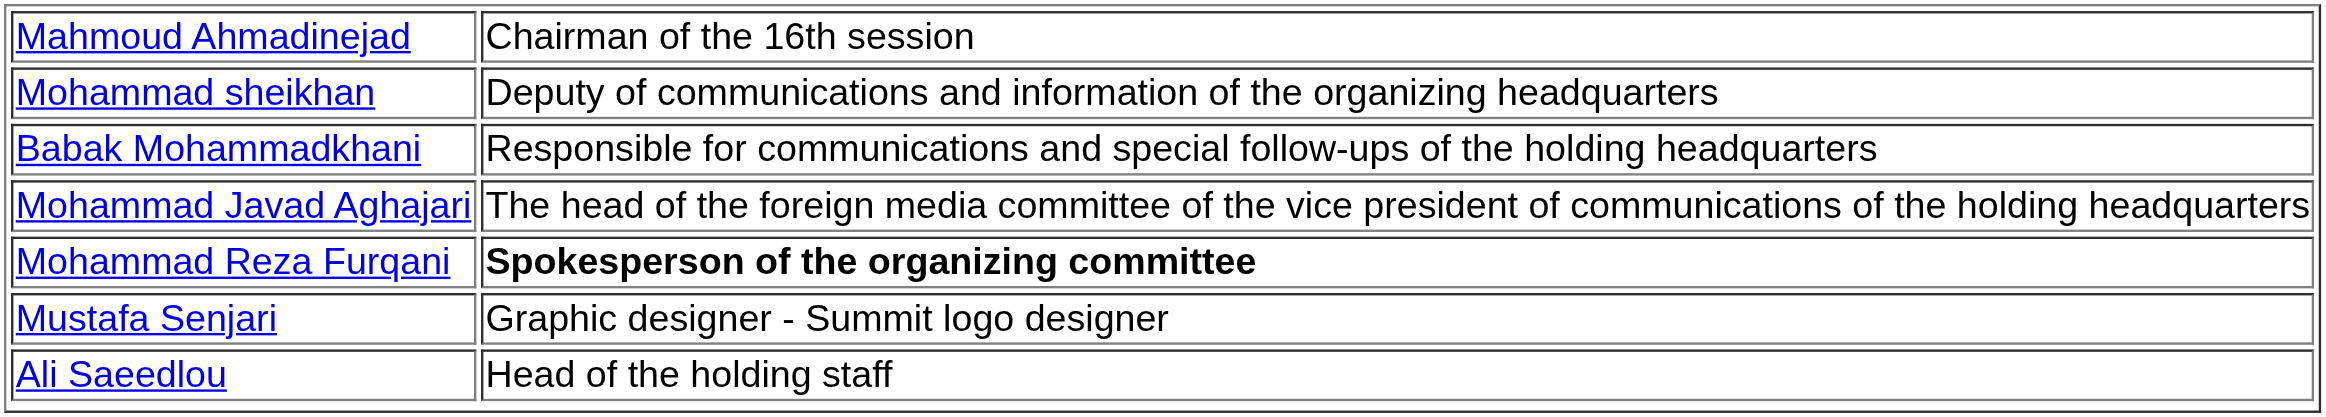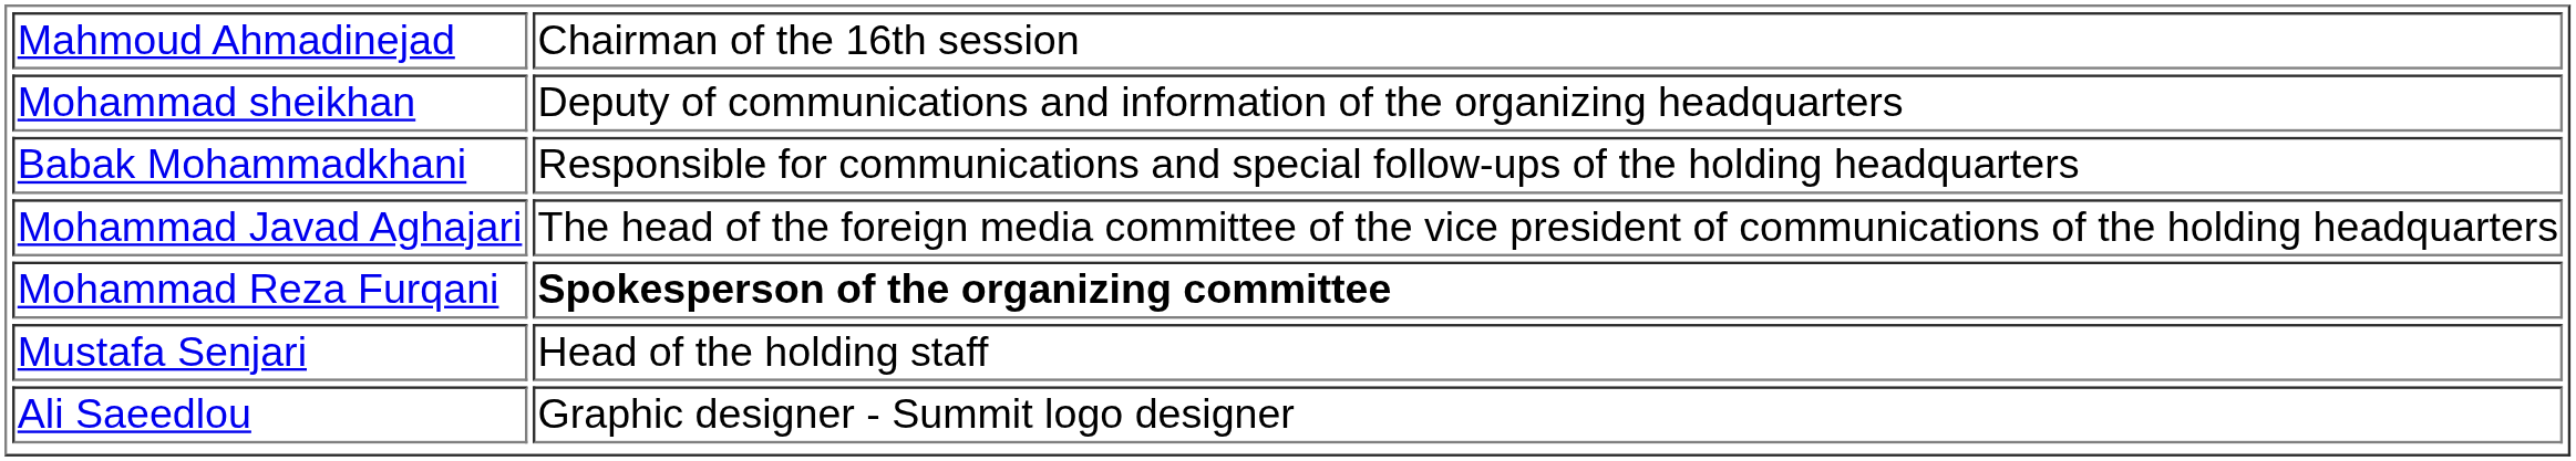Mustafa Senjari | column 2: Graphic designer - Summit logo designer -> Head of the holding staff
Ali Saeedlou | column 2: Head of the holding staff -> Graphic designer - Summit logo designer
